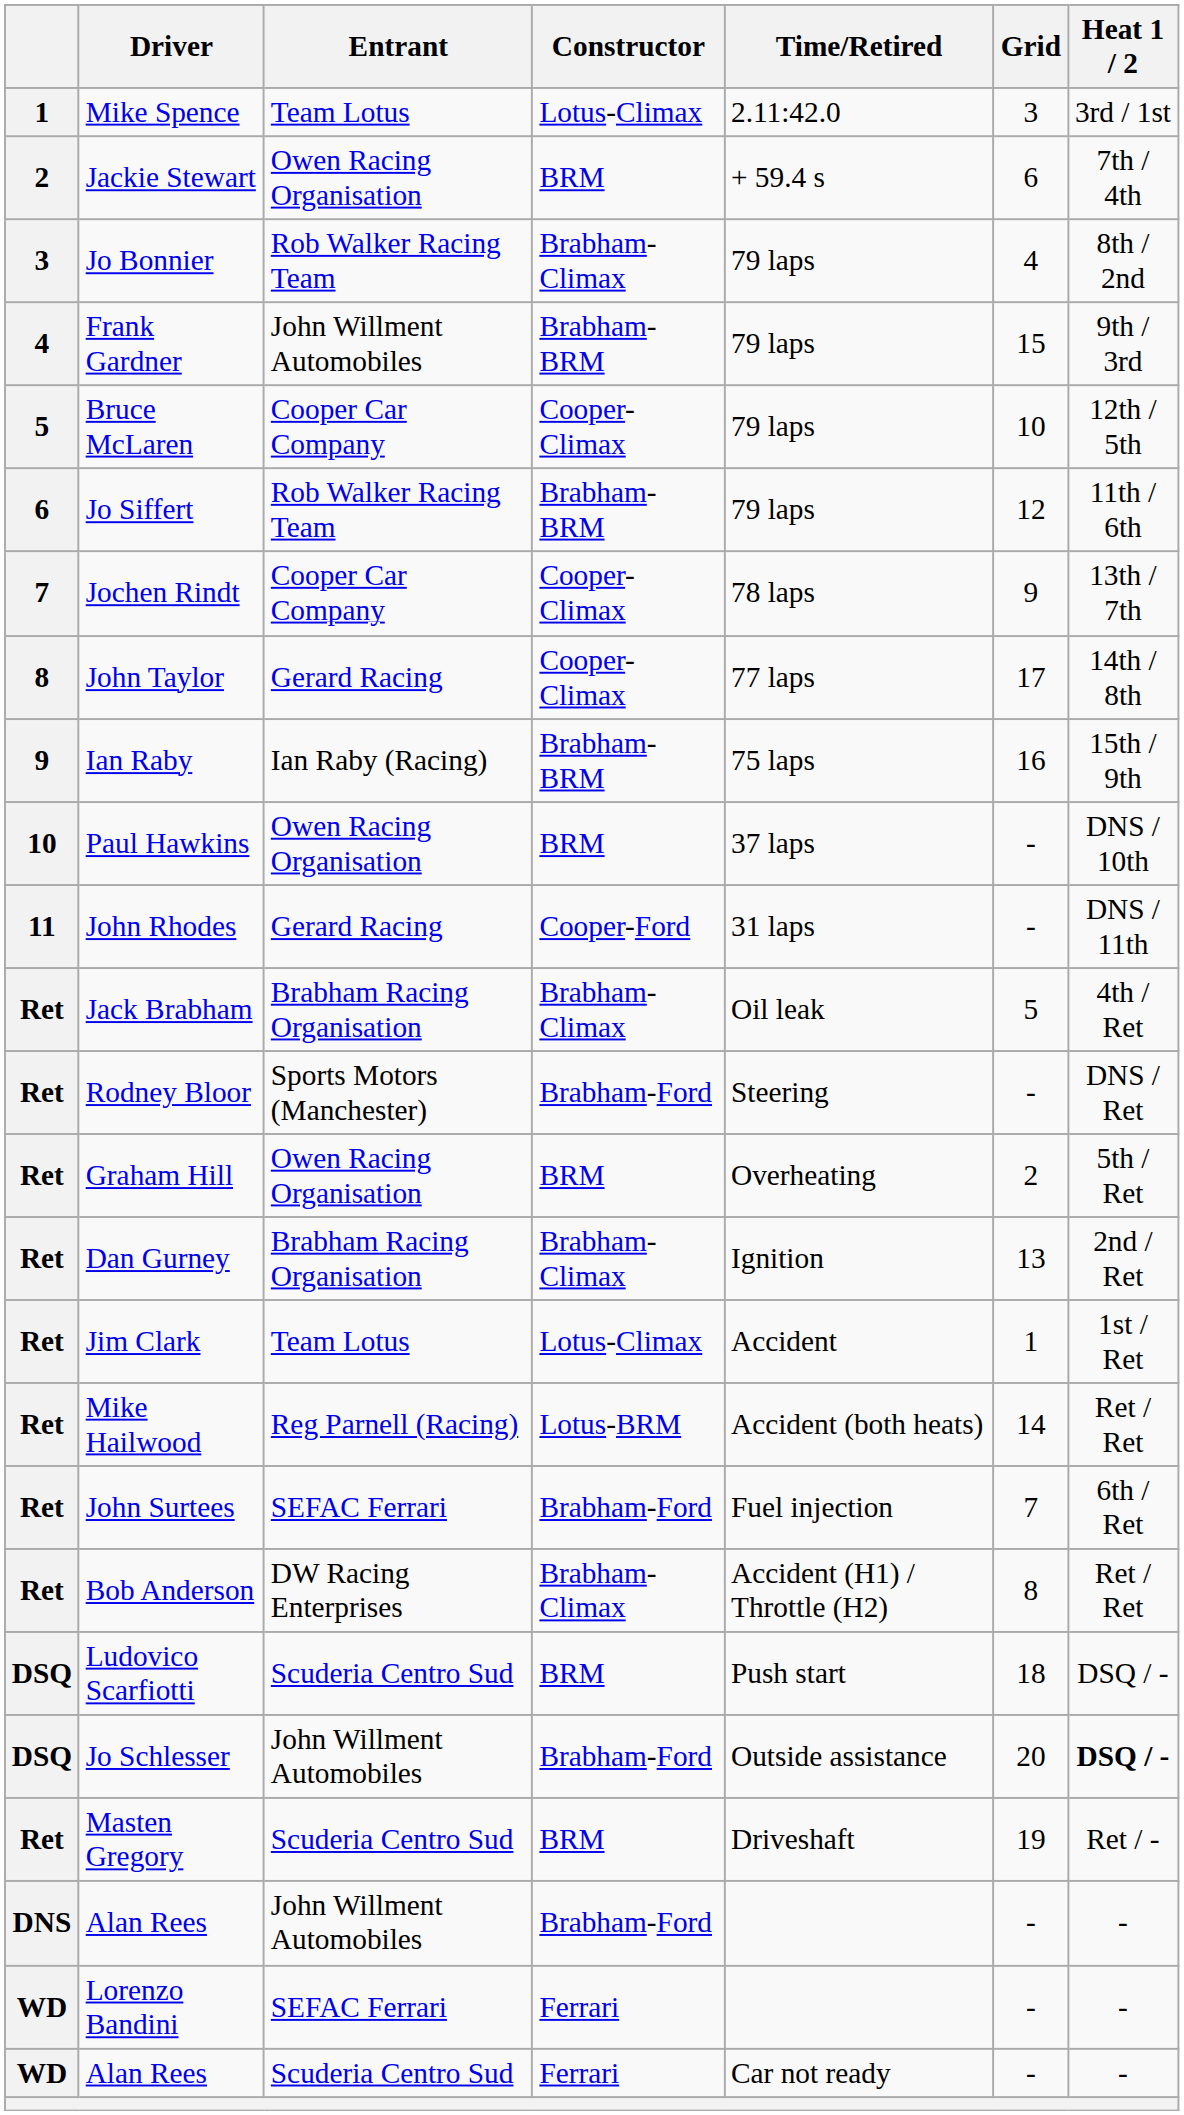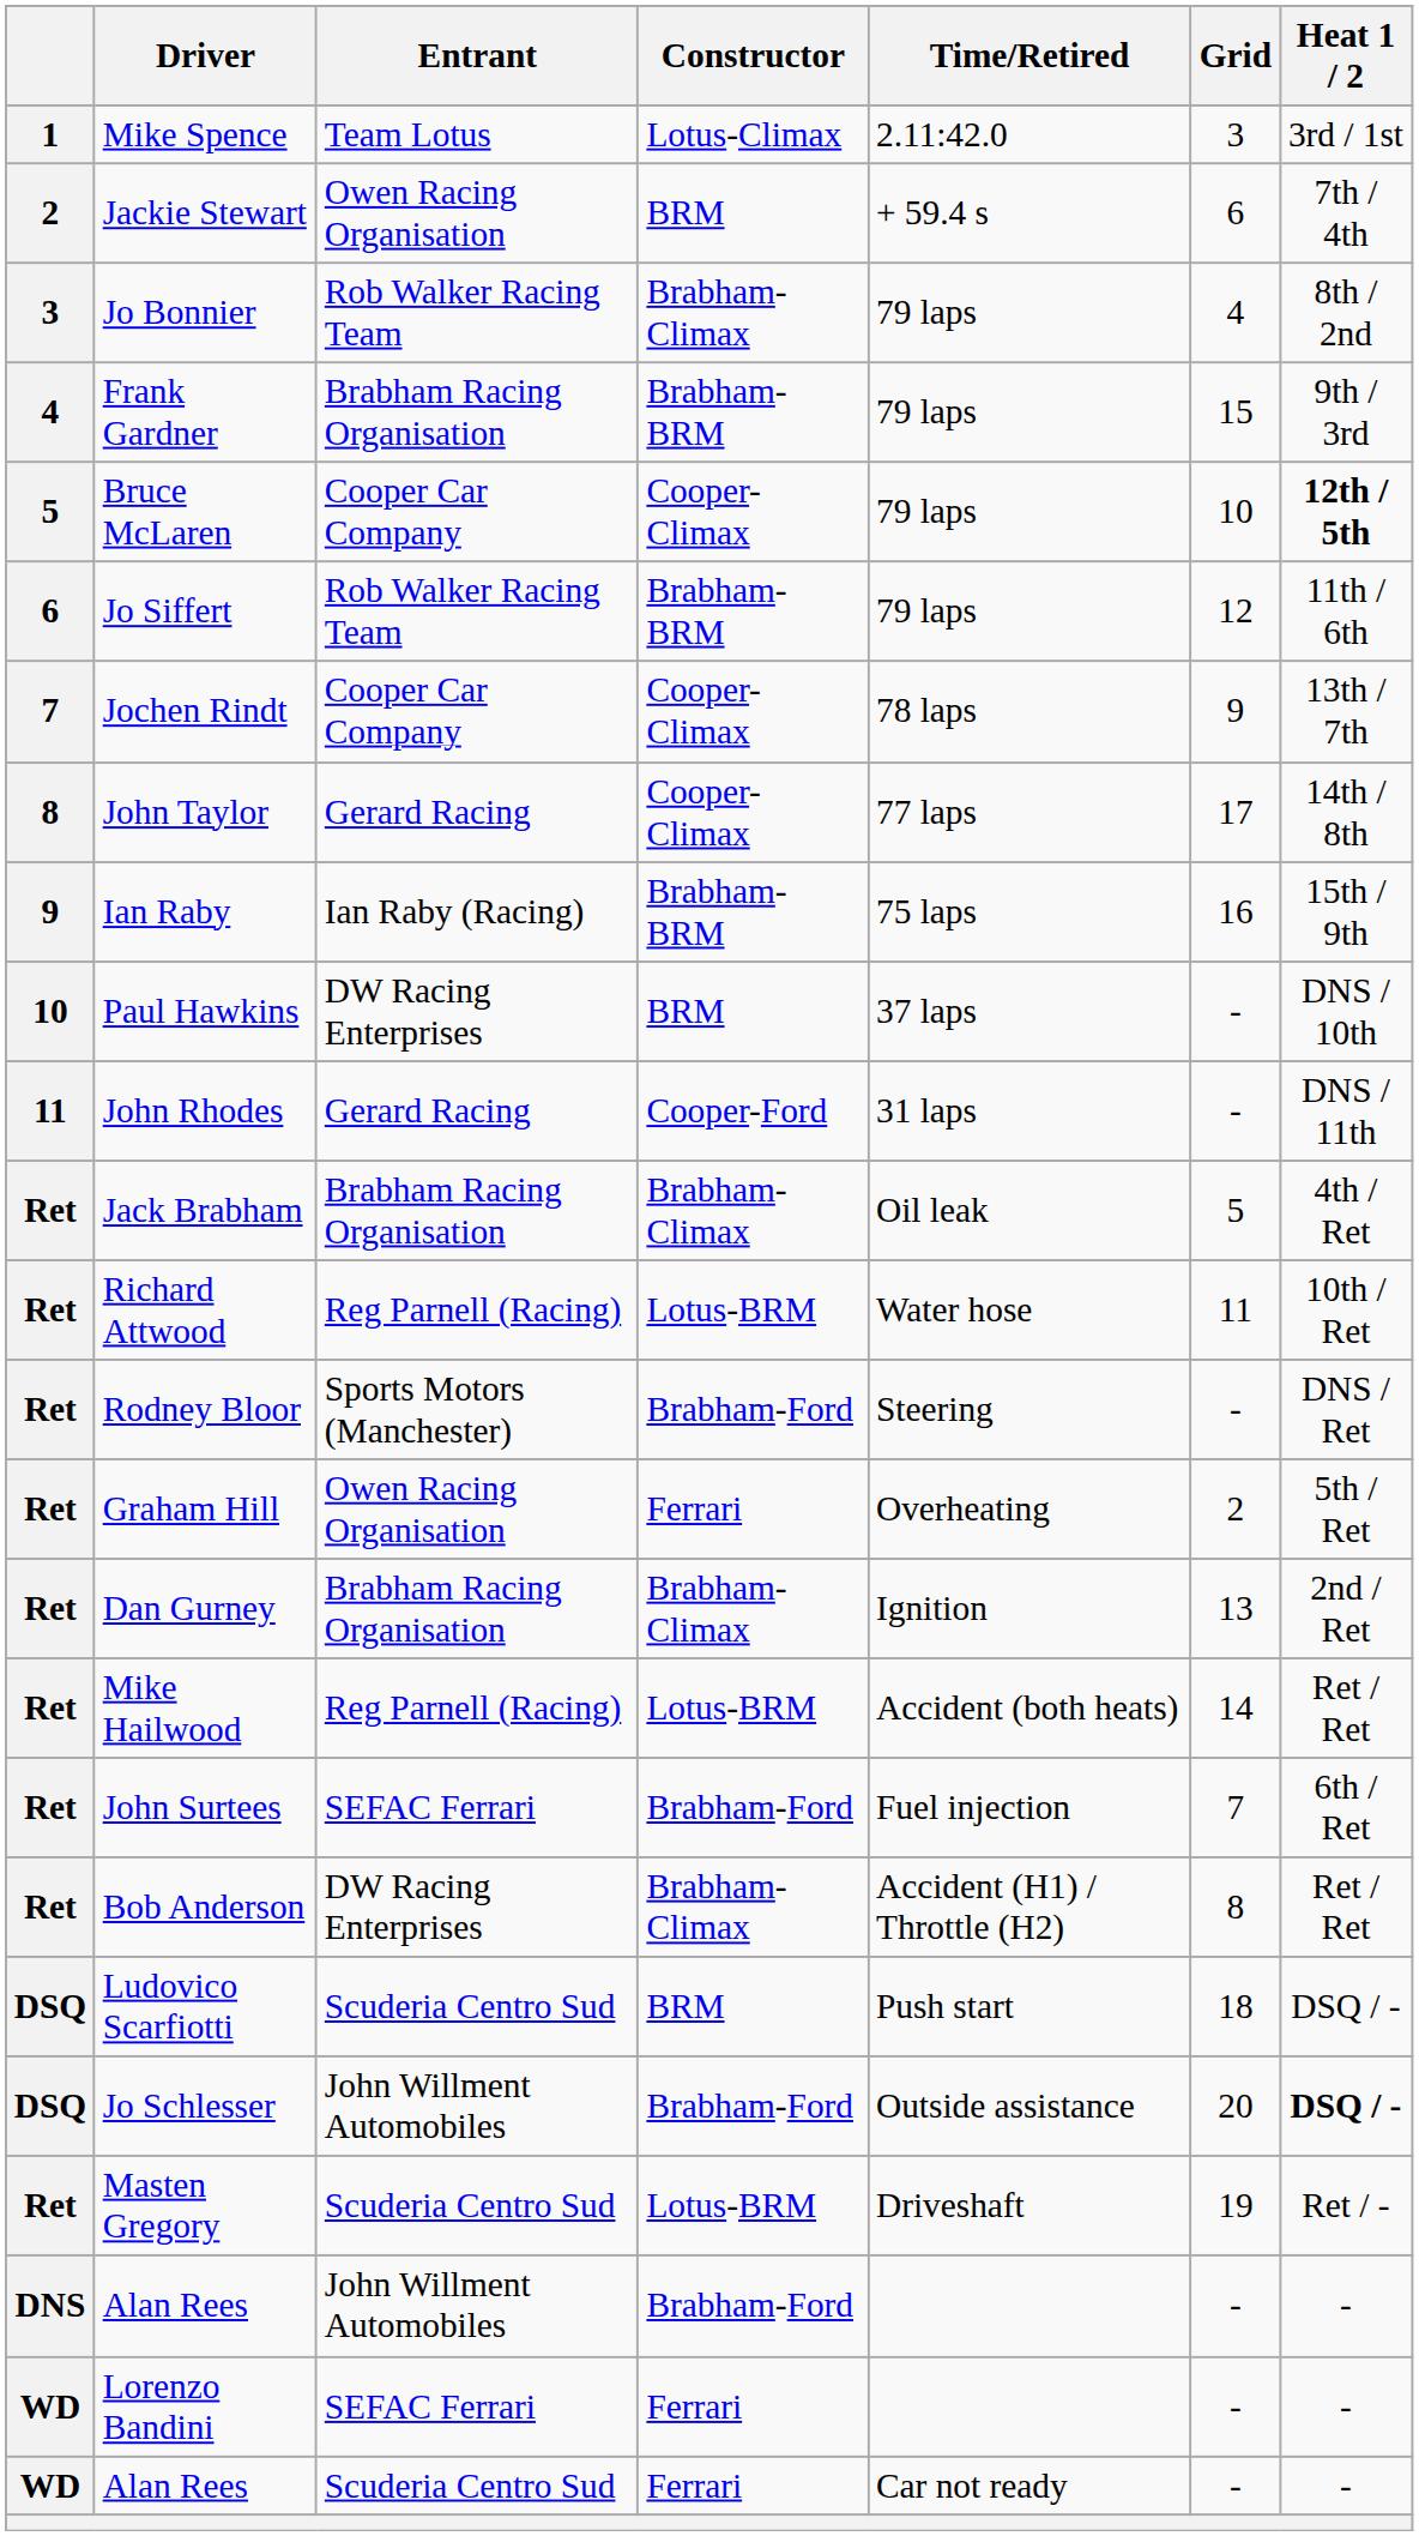Frank Gardner | Entrant: John Willment Automobiles -> Brabham Racing Organisation
Bruce McLaren | Heat 1 / 2: normal -> bold
Paul Hawkins | Entrant: Owen Racing Organisation -> DW Racing Enterprises
+ row: Ret | Richard Attwood | Reg Parnell (Racing) | Lotus-BRM | Water hose | 11 | 10th / Ret
Graham Hill | Constructor: BRM -> Ferrari
- row: Ret | Jim Clark | Team Lotus | Lotus-Climax | Accident | 1 | 1st / Ret
Masten Gregory | Constructor: BRM -> Lotus-BRM
